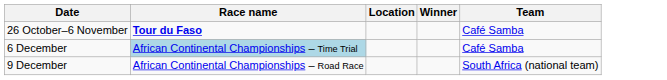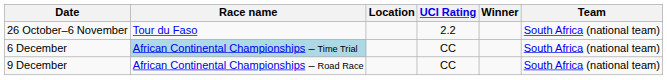+ column: UCI Rating | 2.2 | CC | CC
26 October–6 November | Race name: bold -> normal
26 October–6 November | Team: Café Samba -> South Africa (national team)
6 December | Team: Café Samba -> South Africa (national team)
